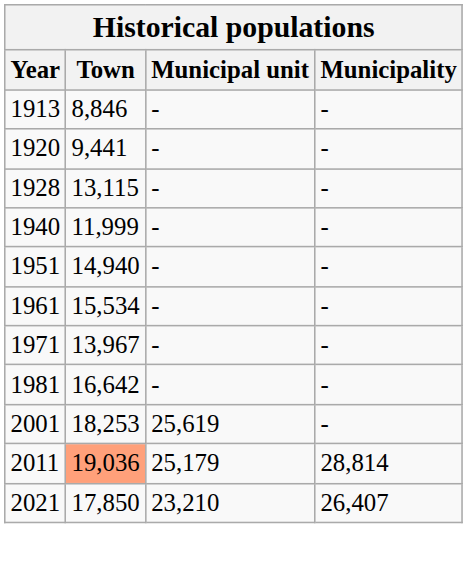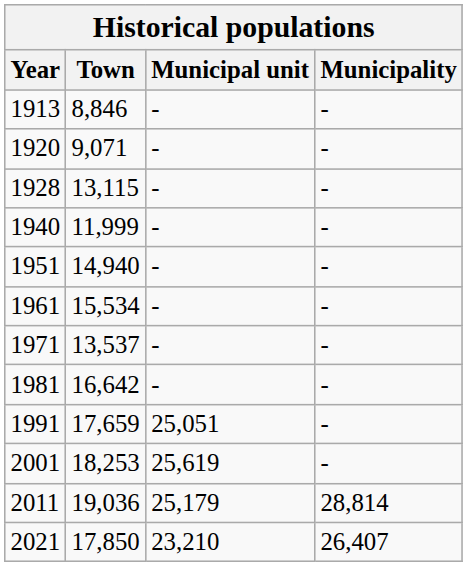1920 | Town: 9,441 -> 9,071
1971 | Town: 13,967 -> 13,537
+ row: 1991 | 17,659 | 25,051 | -
2011 | Town: lightsalmon background -> no background
